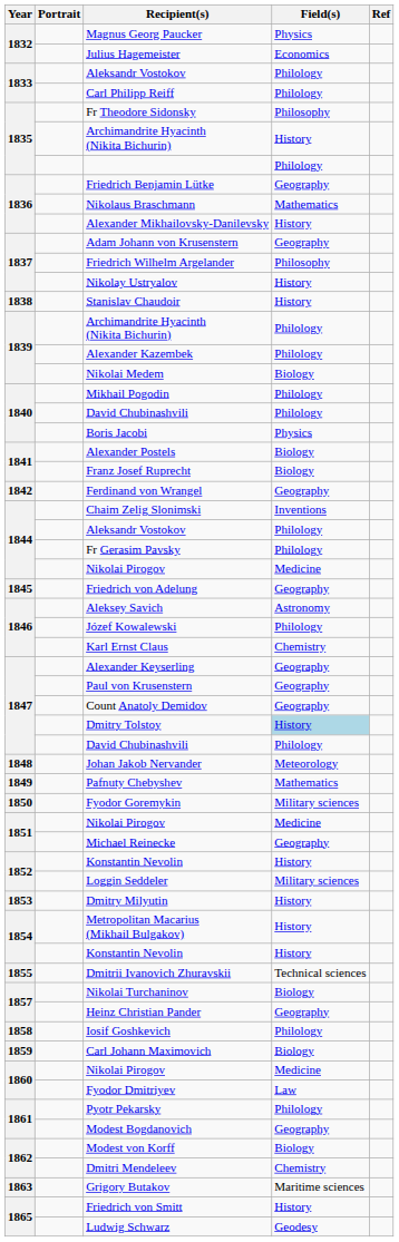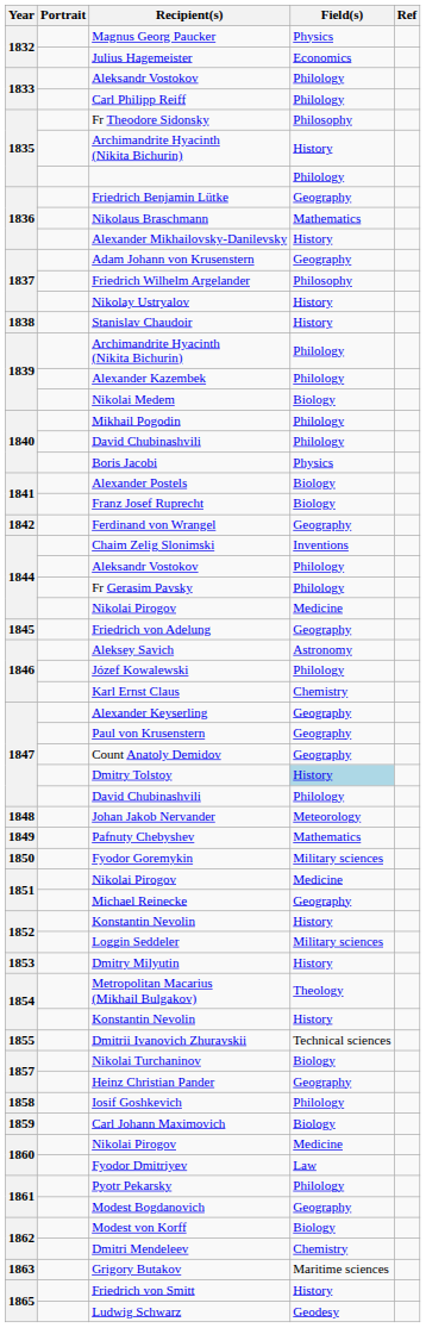Metropolitan Macarius (Mikhail Bulgakov) | Field(s): History -> Theology
